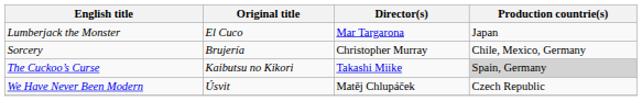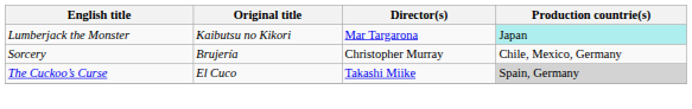Lumberjack the Monster | Original title: El Cuco -> Kaibutsu no Kikori
Lumberjack the Monster | Production countrie(s): no background -> paleturquoise background
The Cuckoo’s Curse | Original title: Kaibutsu no Kikori -> El Cuco
- row: We Have Never Been Modern | Úsvit | Matěj Chlupáček | Czech Republic
